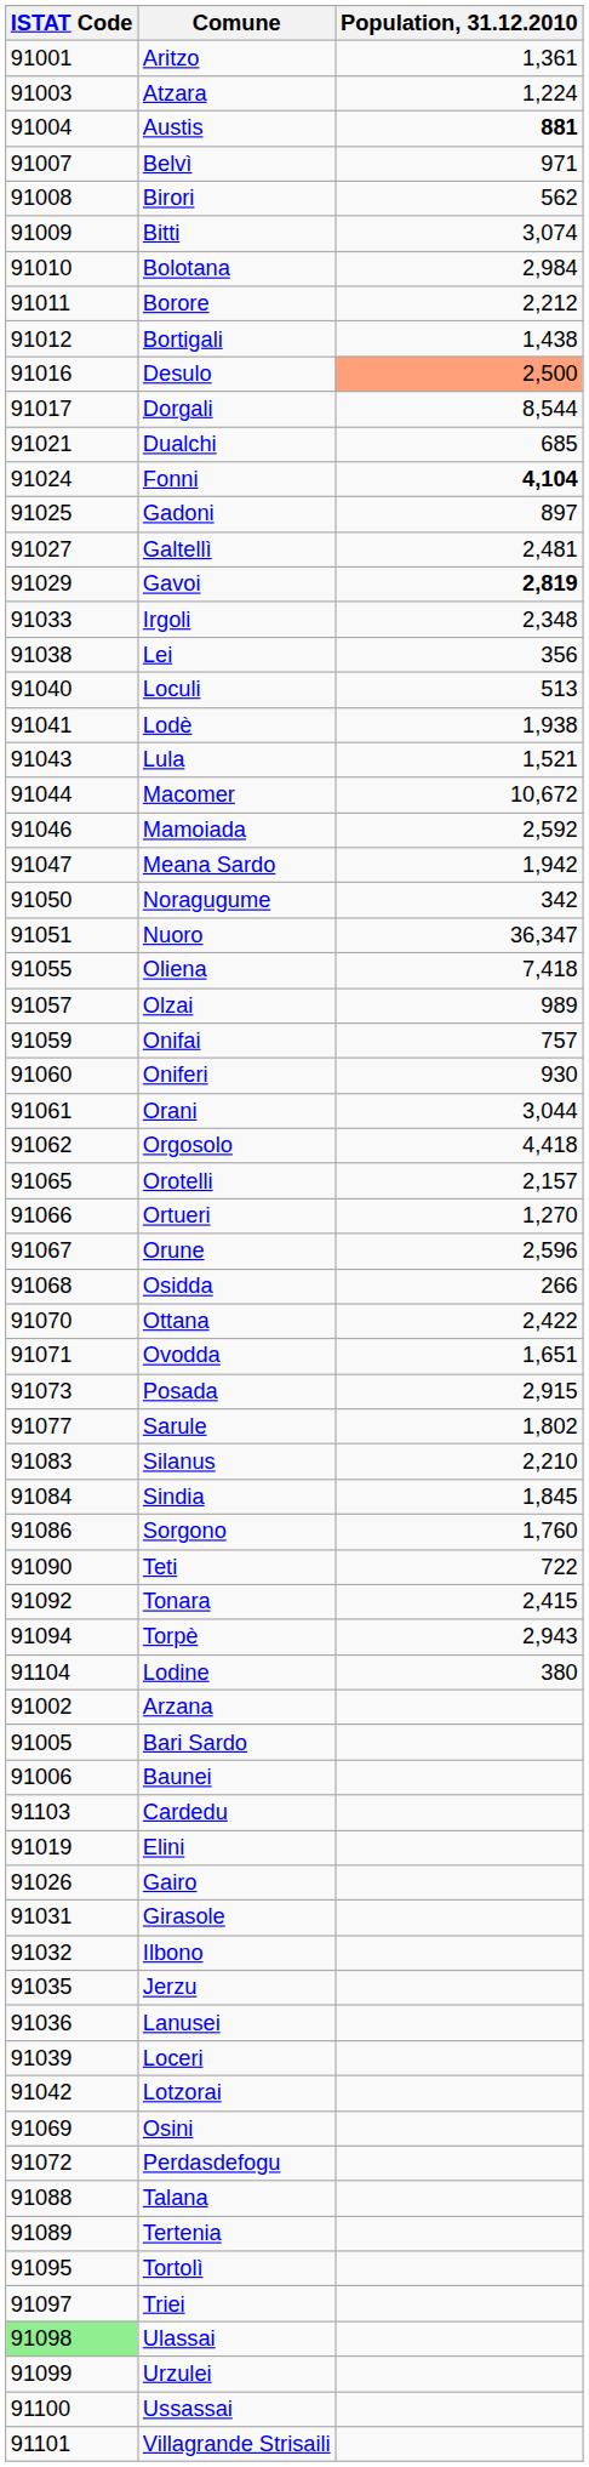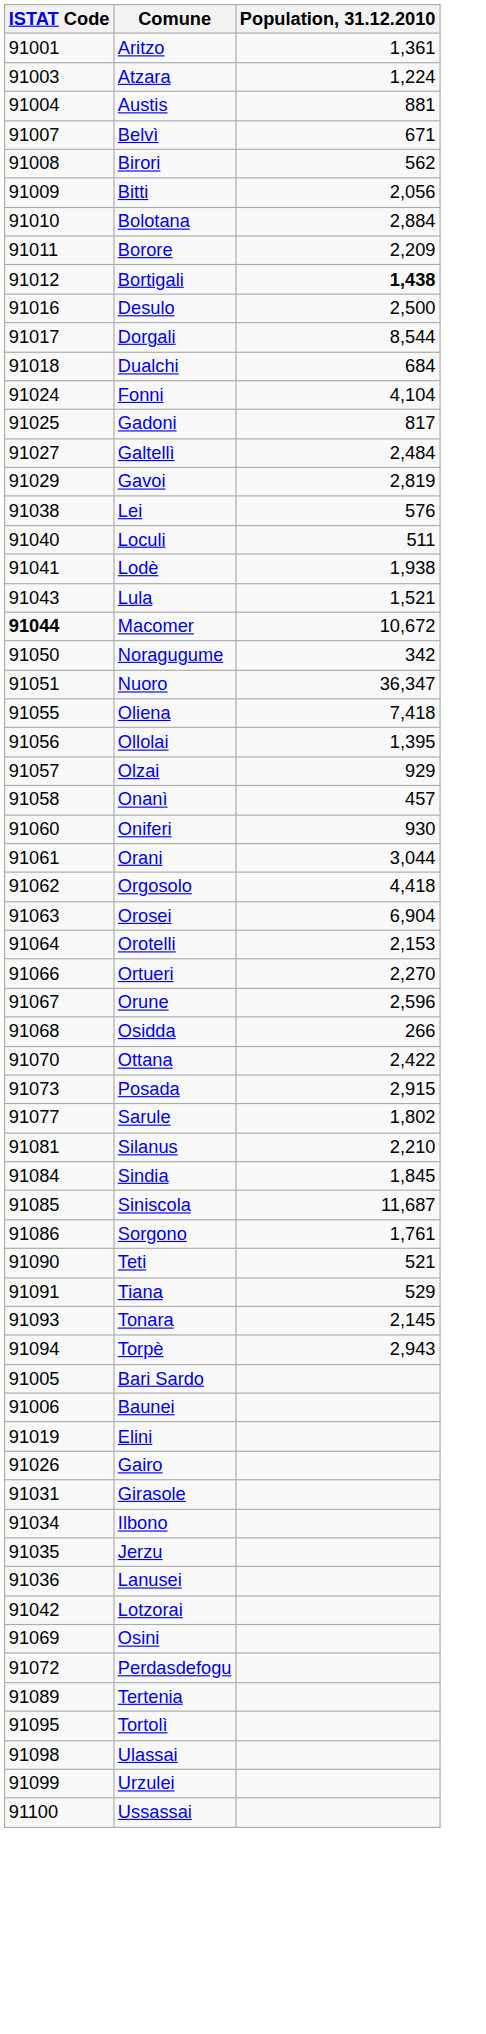Austis | Population, 31.12.2010: bold -> normal
Belvì | Population, 31.12.2010: 971 -> 671
Bitti | Population, 31.12.2010: 3,074 -> 2,056
Bolotana | Population, 31.12.2010: 2,984 -> 2,884
Borore | Population, 31.12.2010: 2,212 -> 2,209
Bortigali | Population, 31.12.2010: normal -> bold
Desulo | Population, 31.12.2010: lightsalmon background -> no background
Dualchi | ISTAT Code: 91021 -> 91018
Dualchi | Population, 31.12.2010: 685 -> 684
Fonni | Population, 31.12.2010: bold -> normal
Gadoni | Population, 31.12.2010: 897 -> 817
Galtellì | Population, 31.12.2010: 2,481 -> 2,484
Gavoi | Population, 31.12.2010: bold -> normal
- row: 91033 | Irgoli | 2,348
Lei | Population, 31.12.2010: 356 -> 576
Loculi | Population, 31.12.2010: 513 -> 511
Macomer | ISTAT Code: normal -> bold
- row: 91046 | Mamoiada | 2,592
- row: 91047 | Meana Sardo | 1,942
+ row: 91056 | Ollolai | 1,395
Olzai | Population, 31.12.2010: 989 -> 929
+ row: 91058 | Onanì | 457
- row: 91059 | Onifai | 757
+ row: 91063 | Orosei | 6,904
Orotelli | ISTAT Code: 91065 -> 91064
Orotelli | Population, 31.12.2010: 2,157 -> 2,153
Ortueri | Population, 31.12.2010: 1,270 -> 2,270
- row: 91071 | Ovodda | 1,651
Silanus | ISTAT Code: 91083 -> 91081
+ row: 91085 | Siniscola | 11,687
Sorgono | Population, 31.12.2010: 1,760 -> 1,761
Teti | Population, 31.12.2010: 722 -> 521
+ row: 91091 | Tiana | 529
Tonara | ISTAT Code: 91092 -> 91093
Tonara | Population, 31.12.2010: 2,415 -> 2,145
- row: 91104 | Lodine | 380
- row: 91002 | Arzana
- row: 91103 | Cardedu
Ilbono | ISTAT Code: 91032 -> 91034
- row: 91039 | Loceri
- row: 91088 | Talana
- row: 91097 | Triei
Ulassai | ISTAT Code: lightgreen background -> no background
- row: 91101 | Villagrande Strisaili
